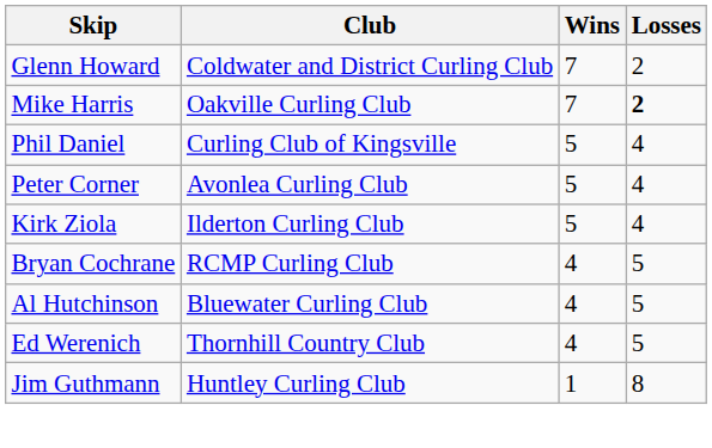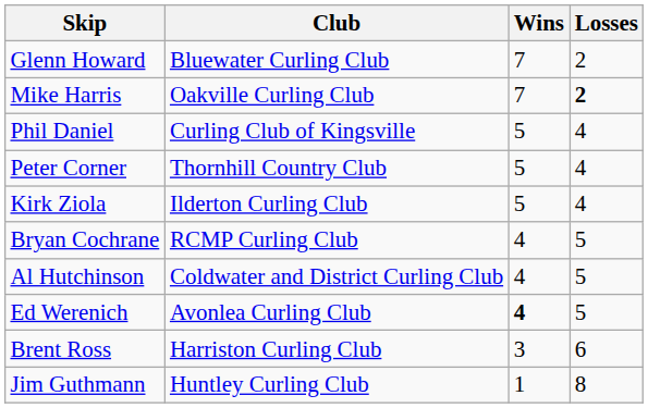Glenn Howard | Club: Coldwater and District Curling Club -> Bluewater Curling Club
Peter Corner | Club: Avonlea Curling Club -> Thornhill Country Club
Al Hutchinson | Club: Bluewater Curling Club -> Coldwater and District Curling Club
Ed Werenich | Club: Thornhill Country Club -> Avonlea Curling Club
Ed Werenich | Wins: normal -> bold
+ row: Brent Ross | Harriston Curling Club | 3 | 6
